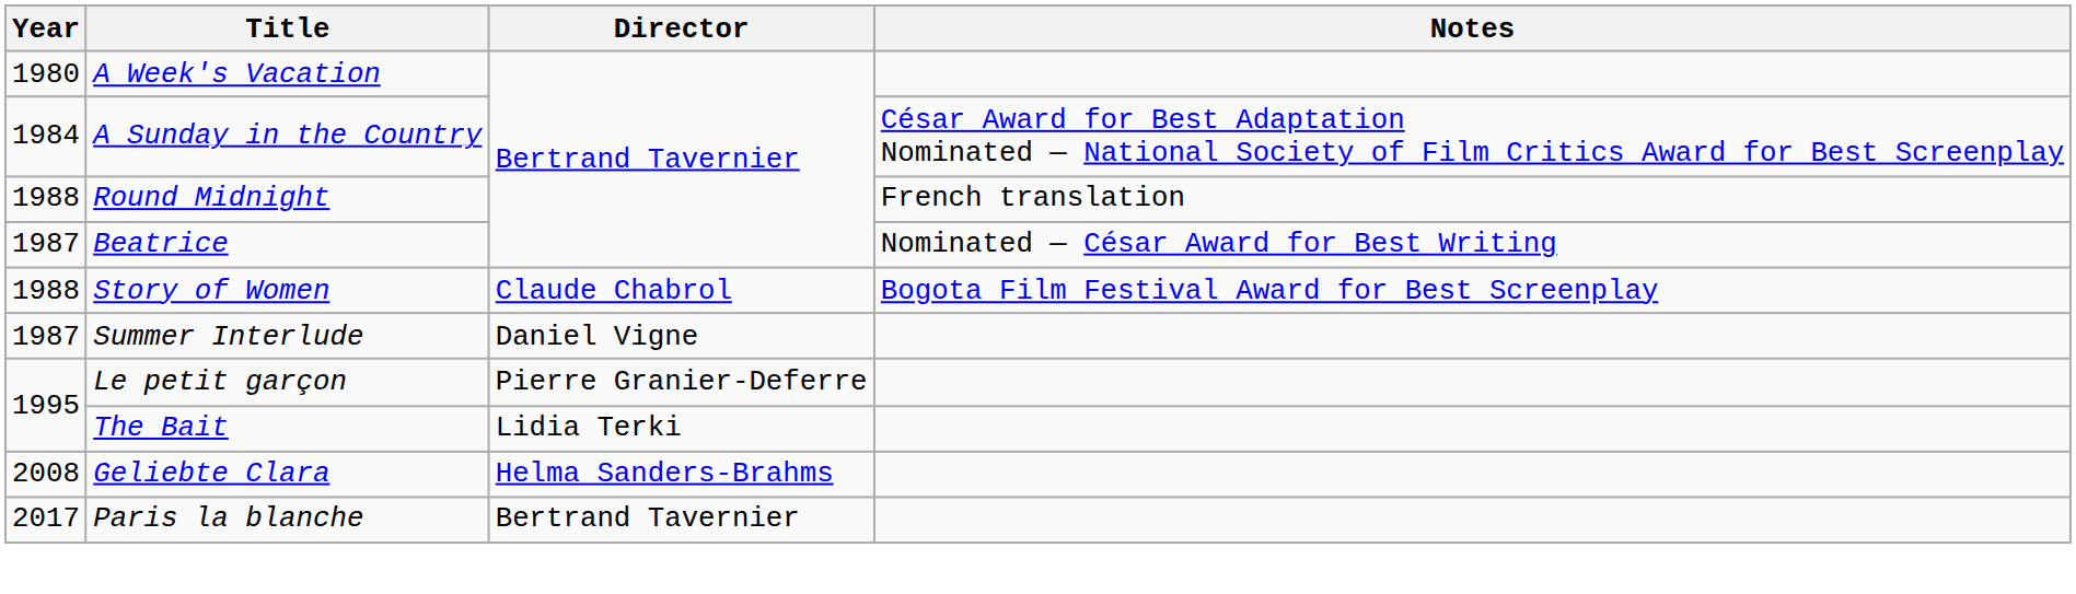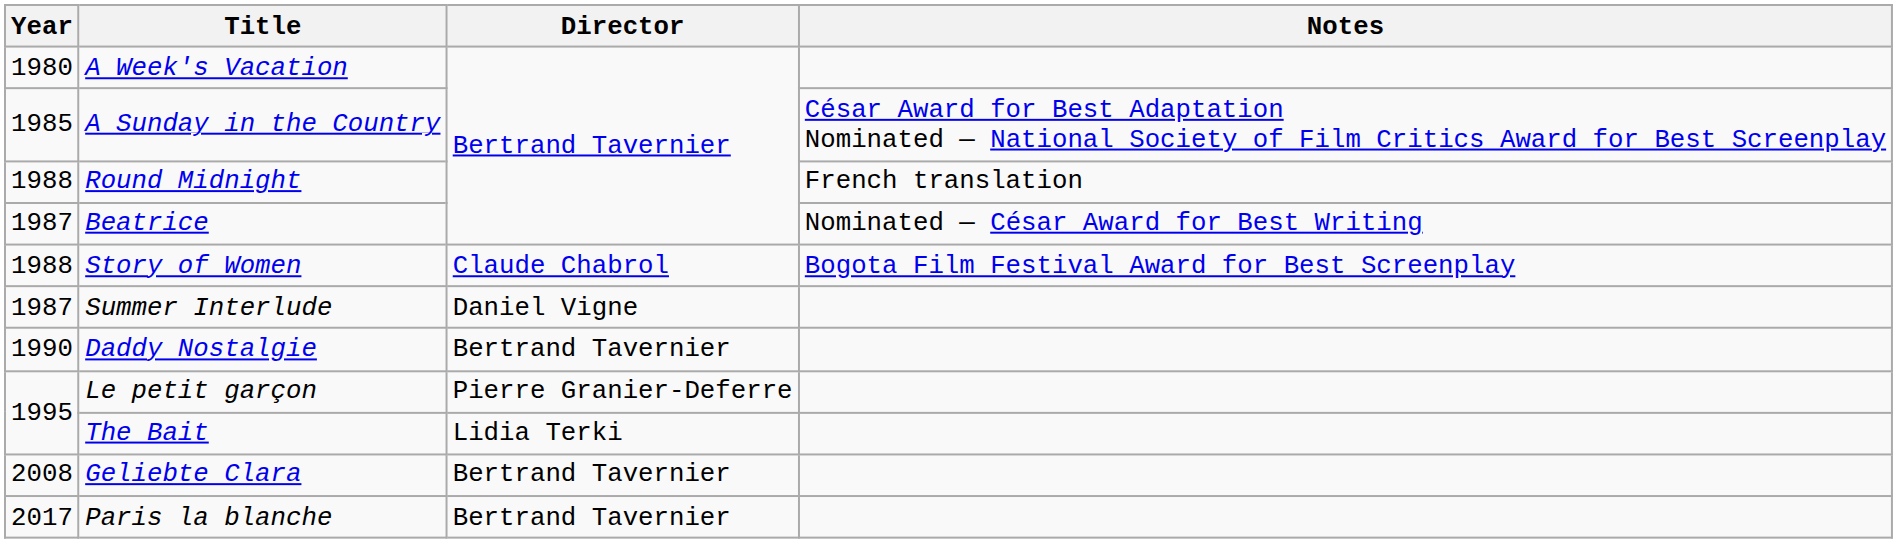A Sunday in the Country | Year: 1984 -> 1985
+ row: 1990 | Daddy Nostalgie | Bertrand Tavernier
Geliebte Clara | Director: Helma Sanders-Brahms -> Bertrand Tavernier
